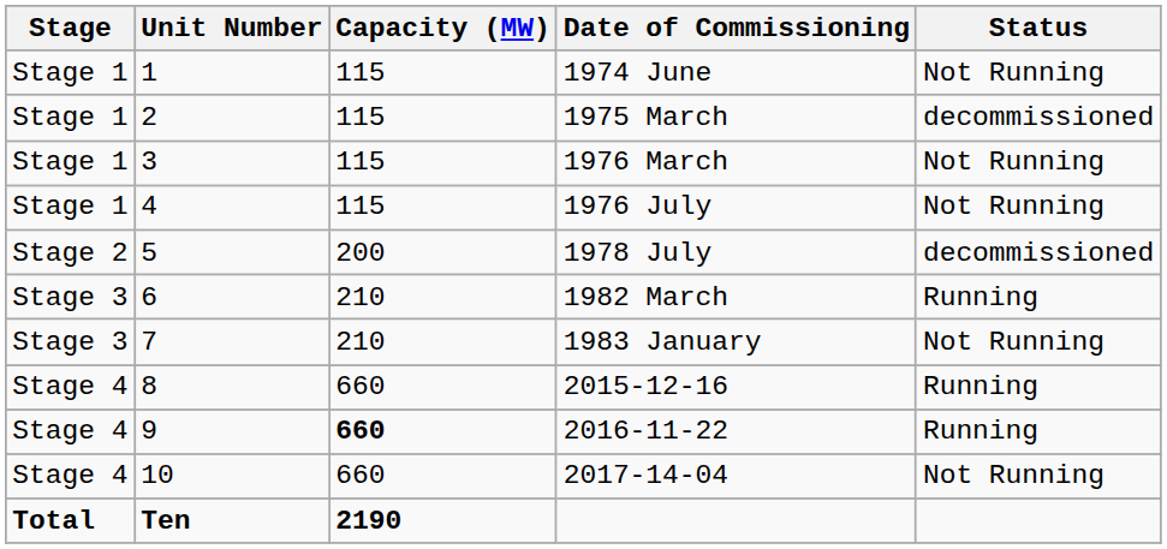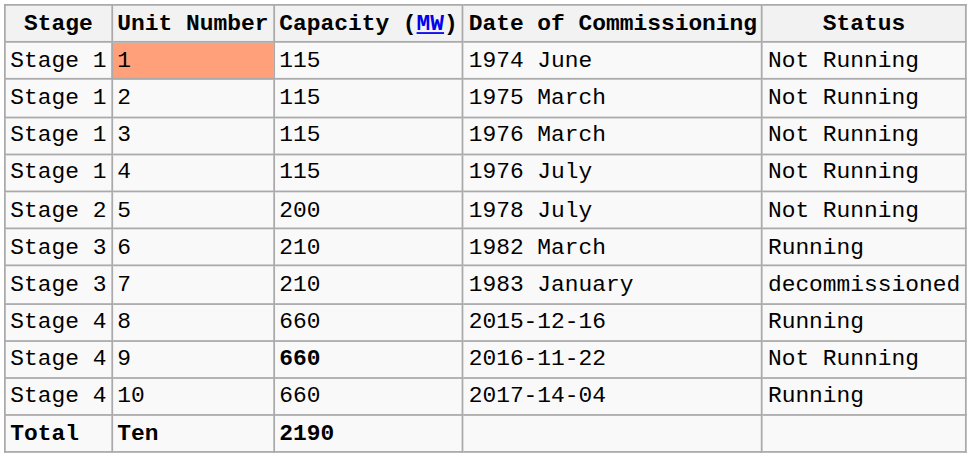1974 June | Unit Number: no background -> lightsalmon background
1975 March | Status: decommissioned -> Not Running
1978 July | Status: decommissioned -> Not Running
1983 January | Status: Not Running -> decommissioned
2016-11-22 | Status: Running -> Not Running
2017-14-04 | Status: Not Running -> Running
